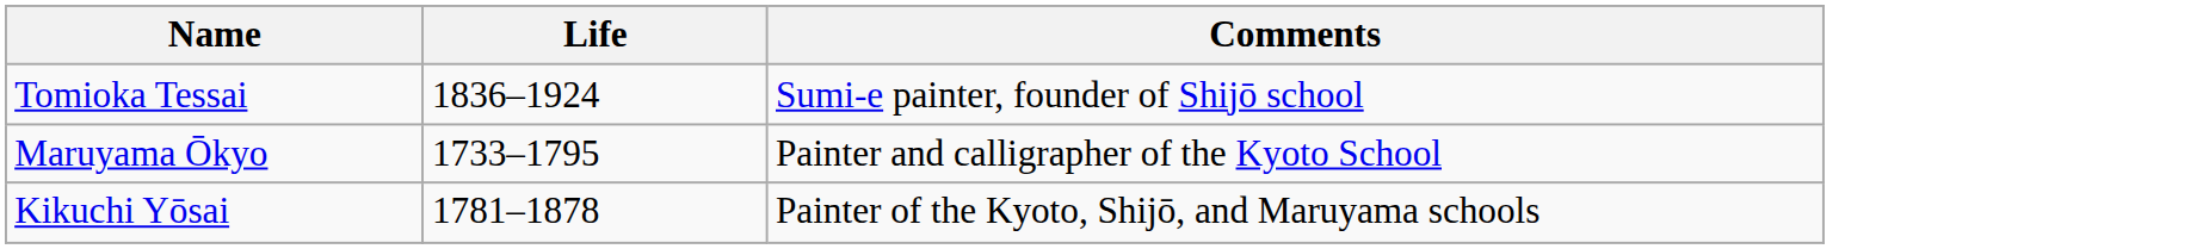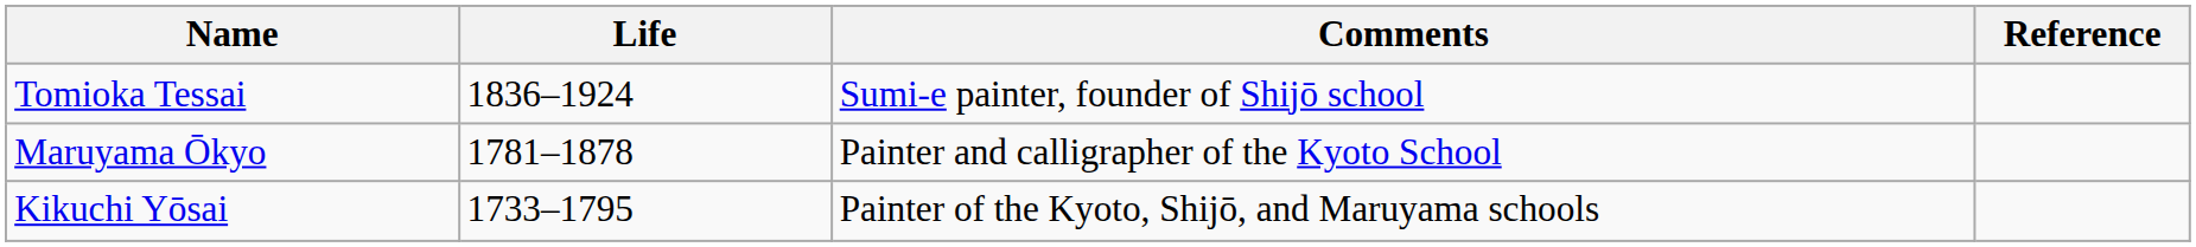+ column: Reference
Maruyama Ōkyo | Life: 1733–1795 -> 1781–1878
Kikuchi Yōsai | Life: 1781–1878 -> 1733–1795
